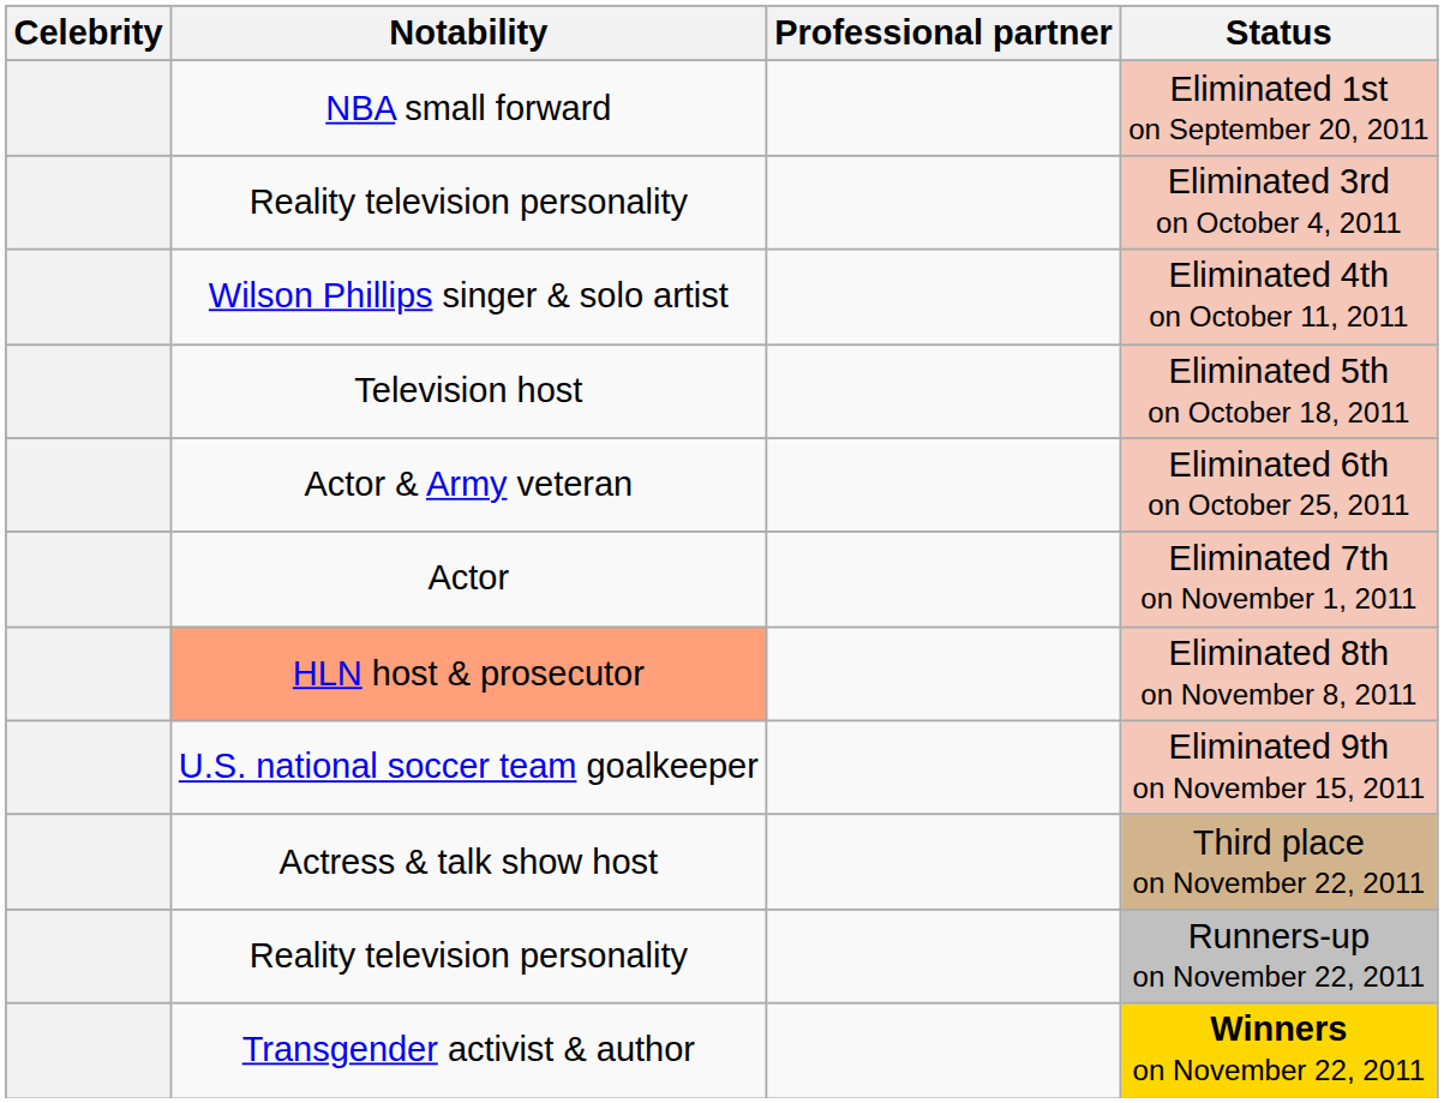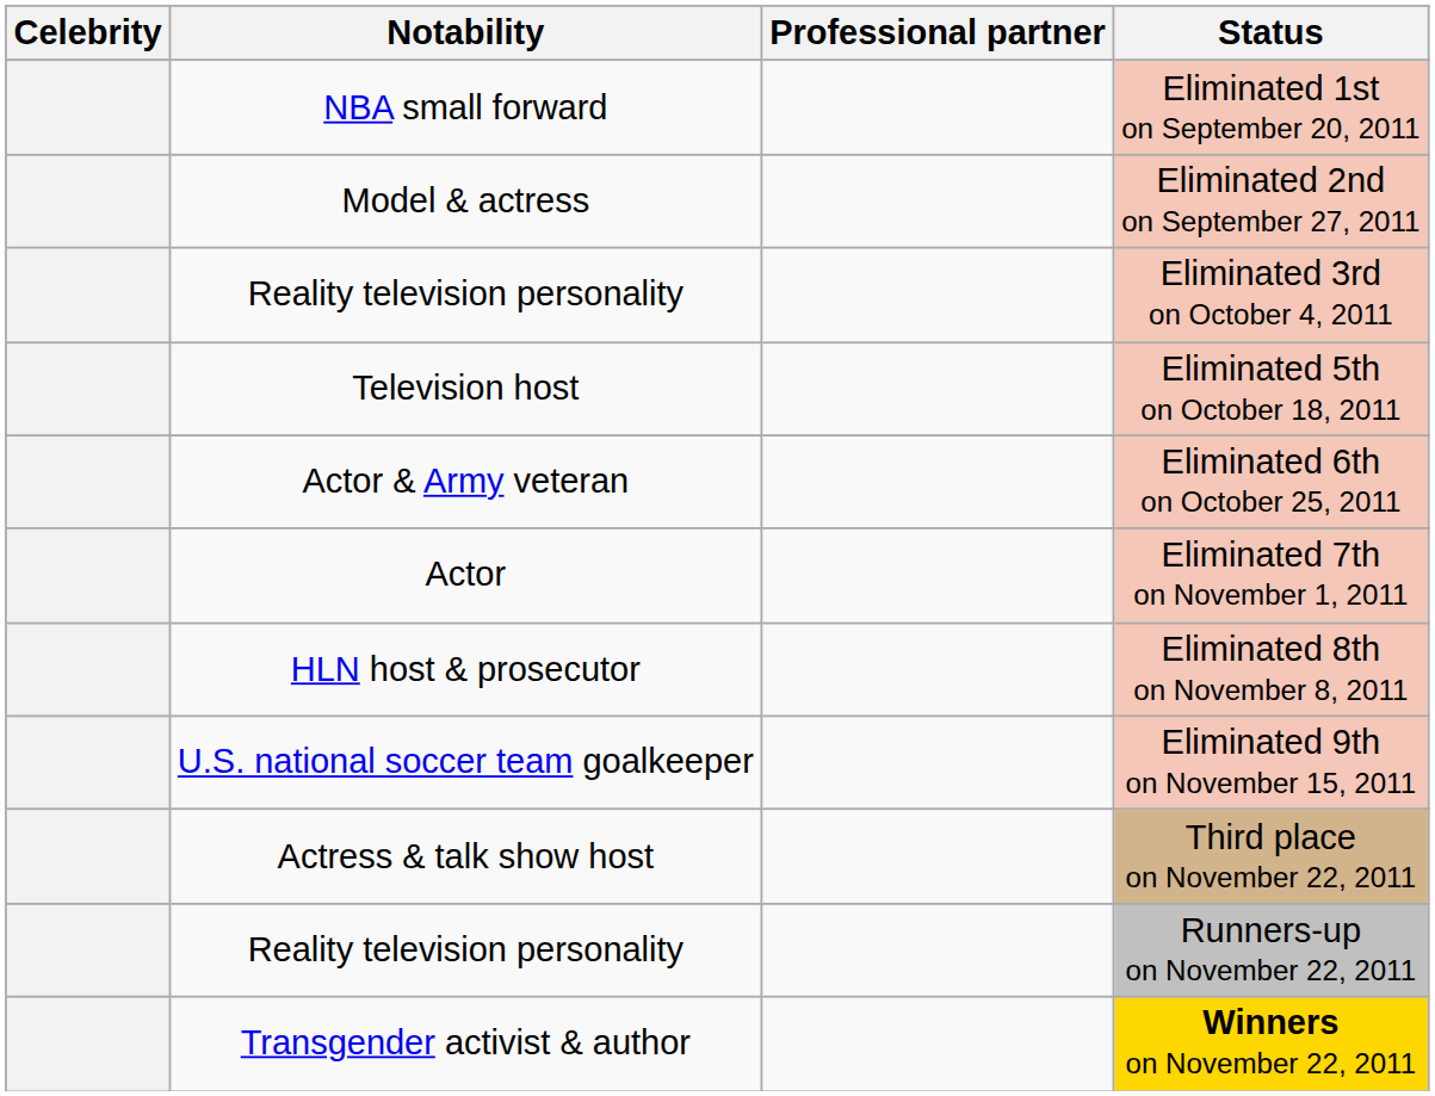+ row: Model & actress | Eliminated 2nd on September 27, 2011
- row: Wilson Phillips singer & solo artist | Eliminated 4th on October 11, 2011
Eliminated 8th on November 8, 2011 | Notability: lightsalmon background -> no background
